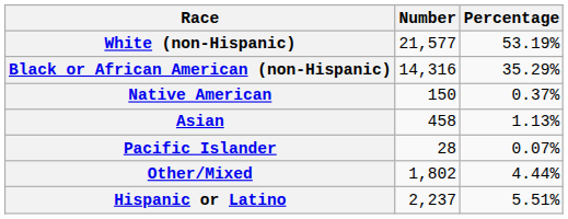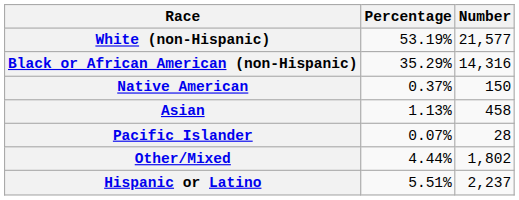columns swapped: Number <-> Percentage
